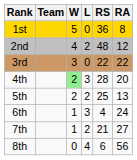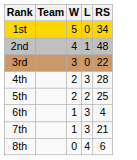- column: RA | 8 | 12 | 22 | 20 | 13 | 24 | 27 | 56
1st | RS: 36 -> 34
2nd | L: 2 -> 1
4th | W: lightgreen background -> no background
7th | L: 2 -> 3
